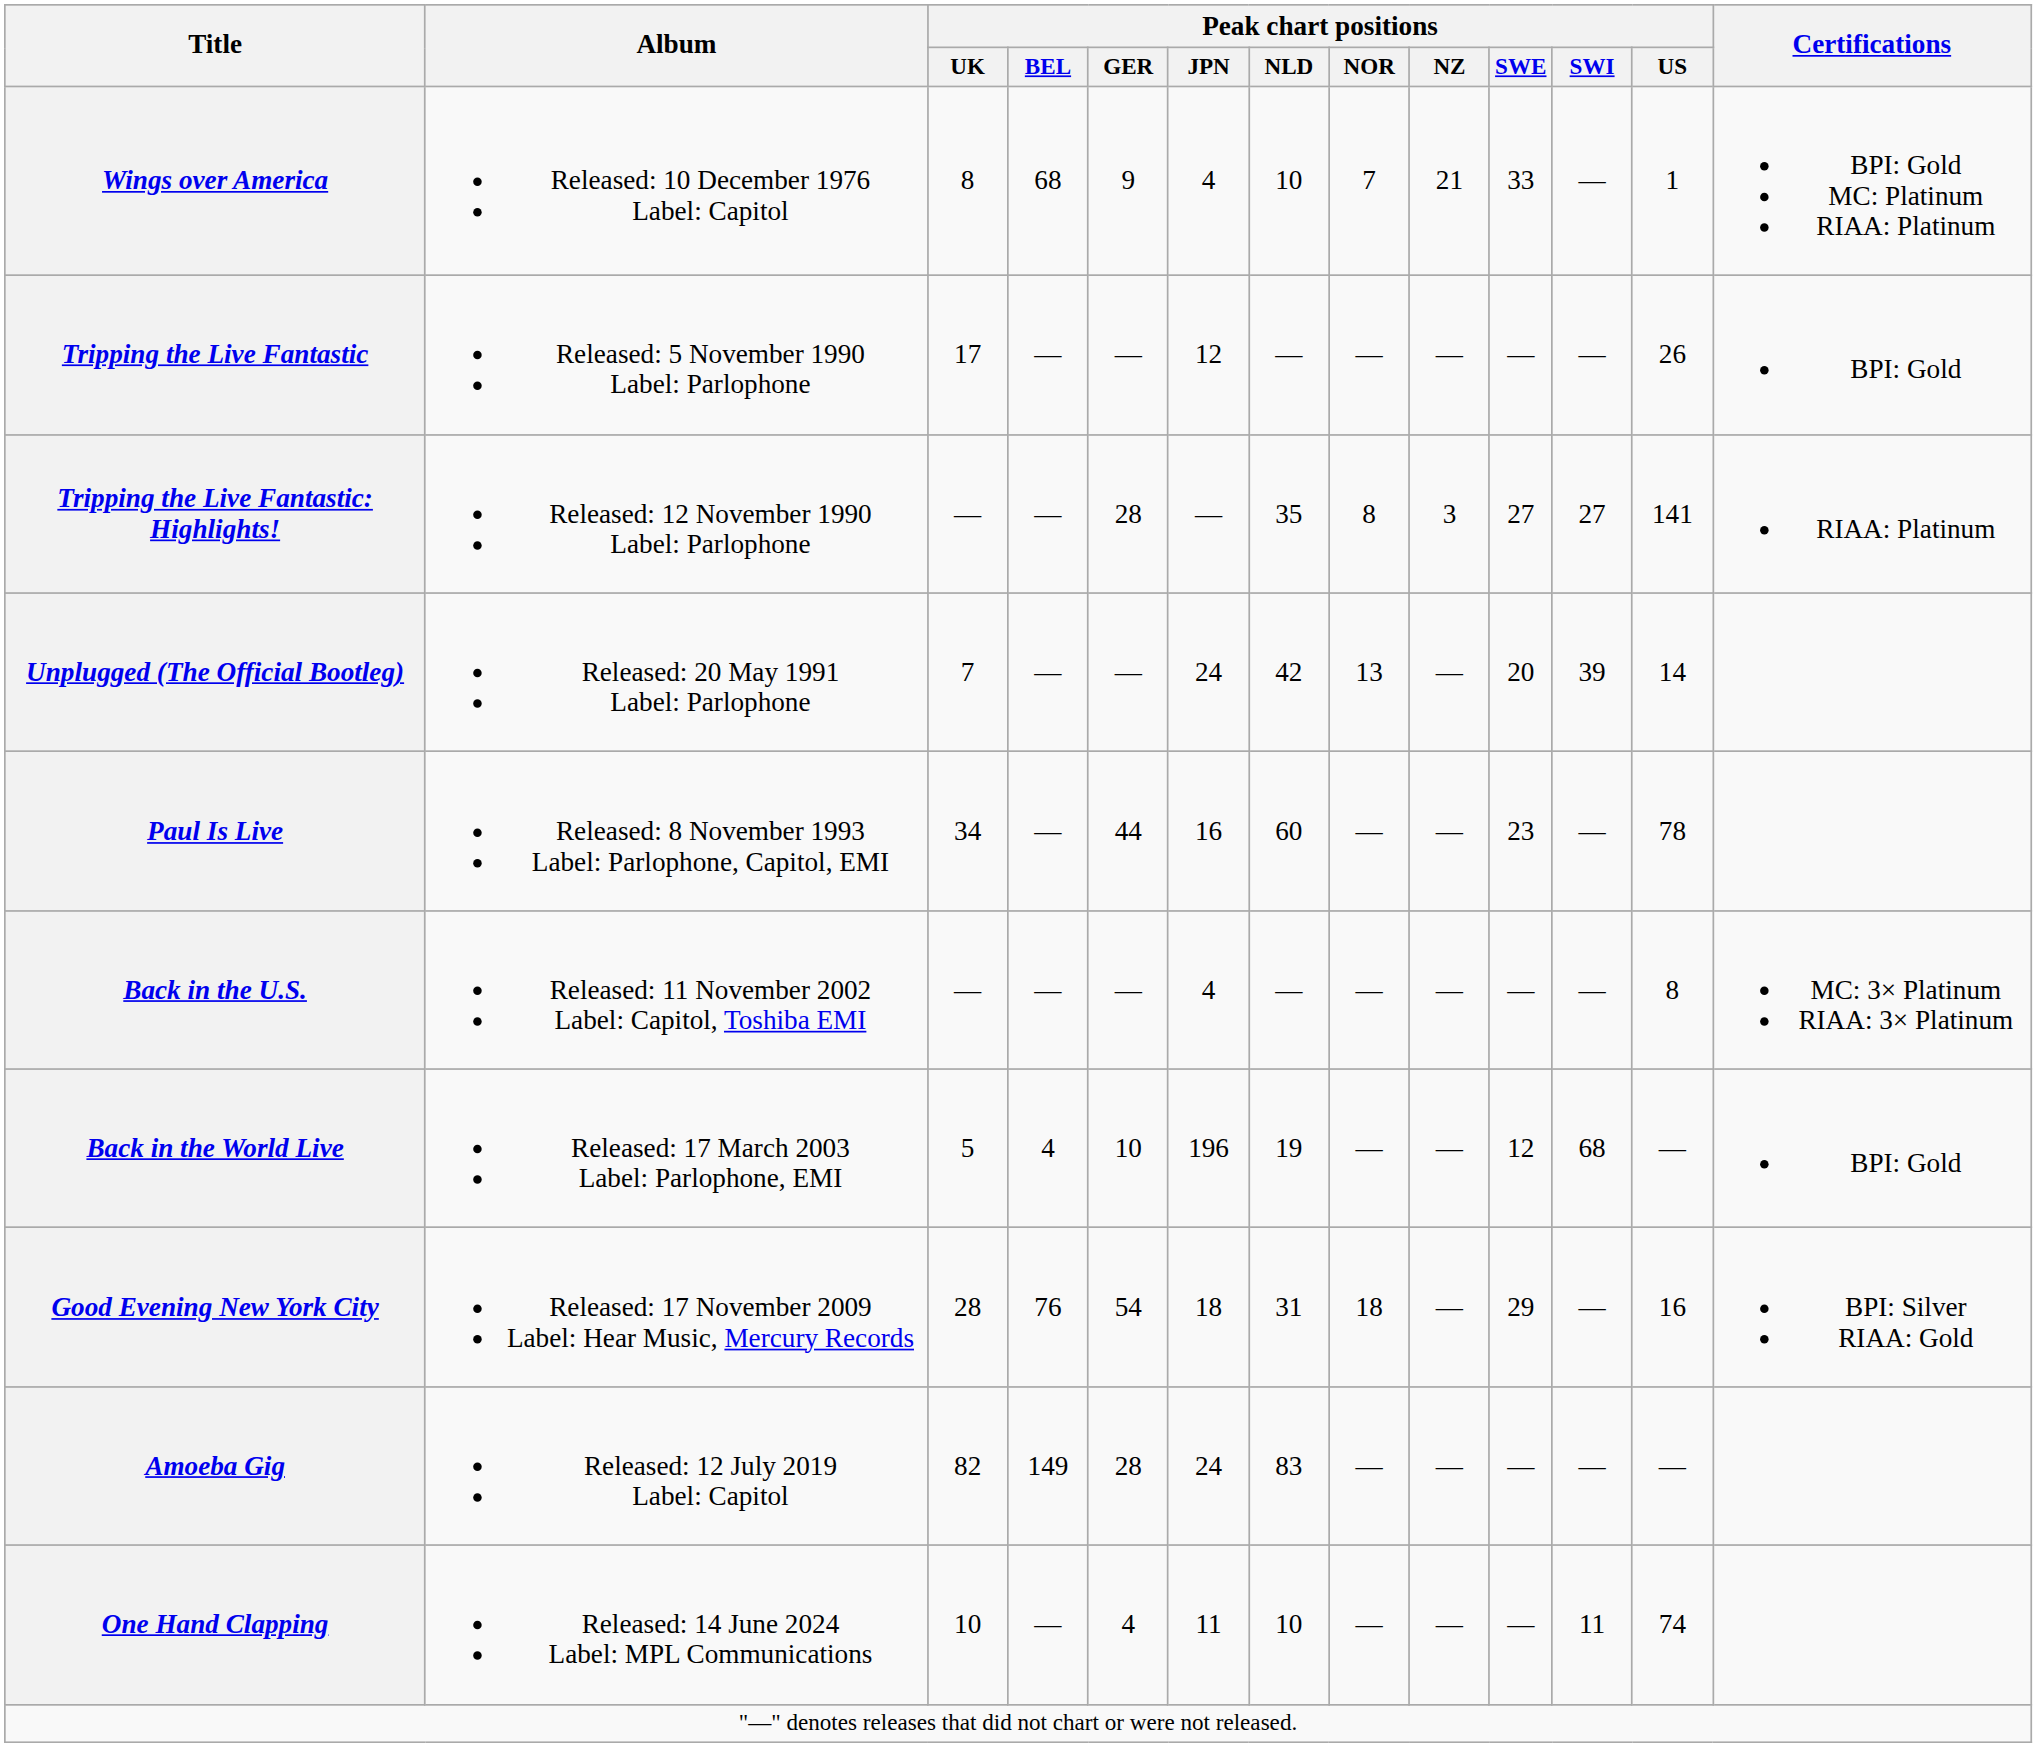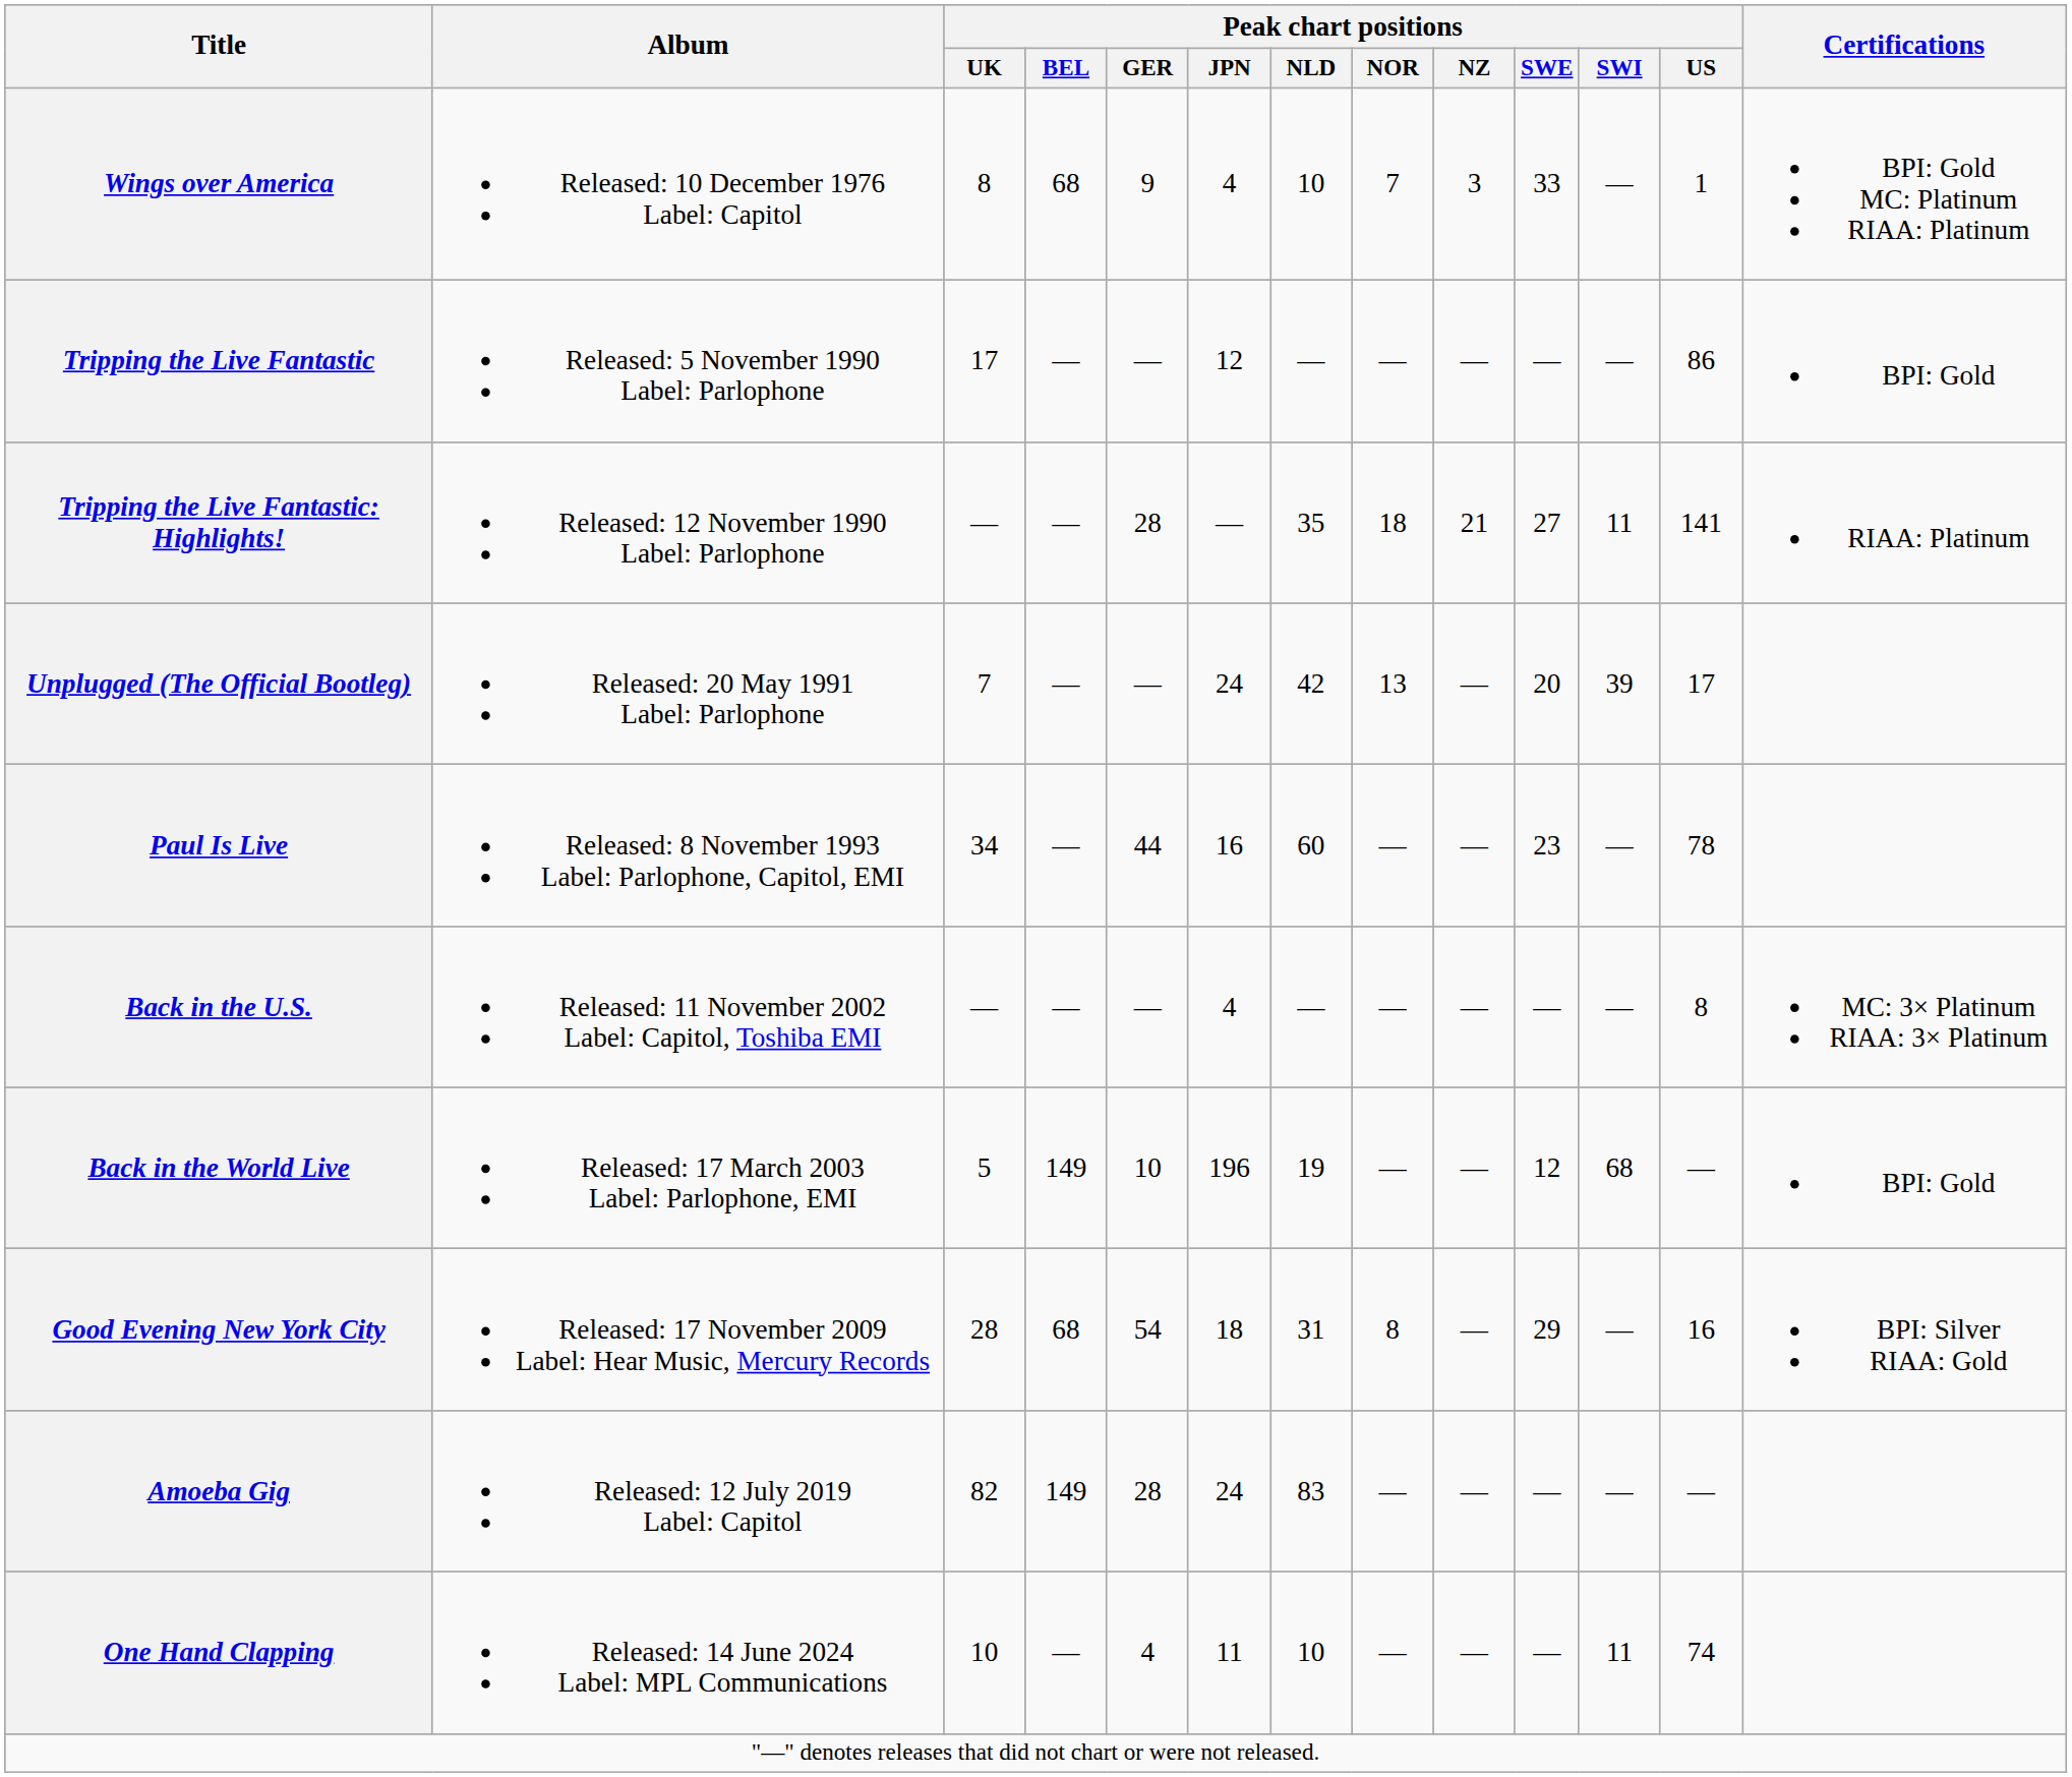Wings over America | Peak chart positions / NZ: 21 -> 3
Tripping the Live Fantastic | Peak chart positions / US: 26 -> 86
Tripping the Live Fantastic: Highlights! | Peak chart positions / NOR: 8 -> 18
Tripping the Live Fantastic: Highlights! | Peak chart positions / NZ: 3 -> 21
Tripping the Live Fantastic: Highlights! | Peak chart positions / SWI: 27 -> 11
Unplugged (The Official Bootleg) | Peak chart positions / US: 14 -> 17
Back in the World Live | Peak chart positions / BEL: 4 -> 149
Good Evening New York City | Peak chart positions / BEL: 76 -> 68
Good Evening New York City | Peak chart positions / NOR: 18 -> 8
